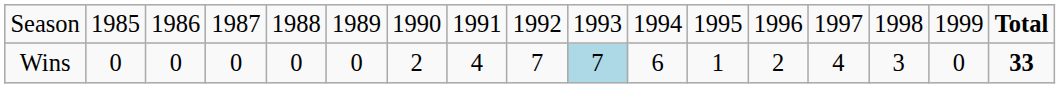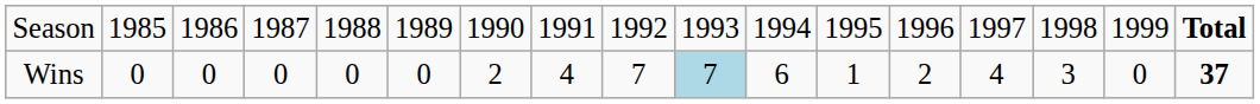Wins | column 17: 33 -> 37
